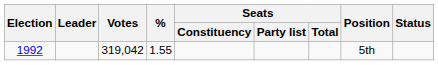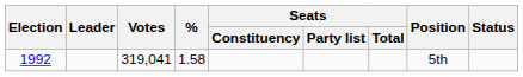1992 | Votes: 319,042 -> 319,041
1992 | %: 1.55 -> 1.58
